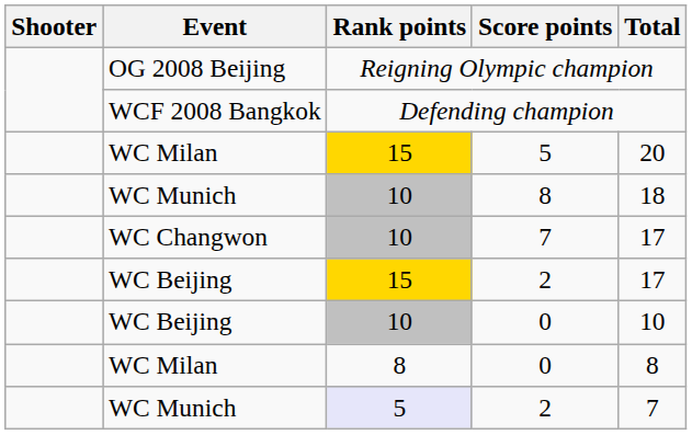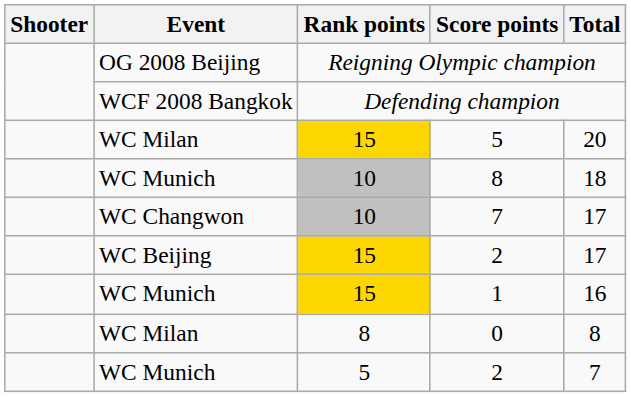+ row: WC Munich | 15 | 1 | 16
- row: WC Beijing | 10 | 0 | 10
WC Munich / 2 | Rank points: lavender background -> no background
